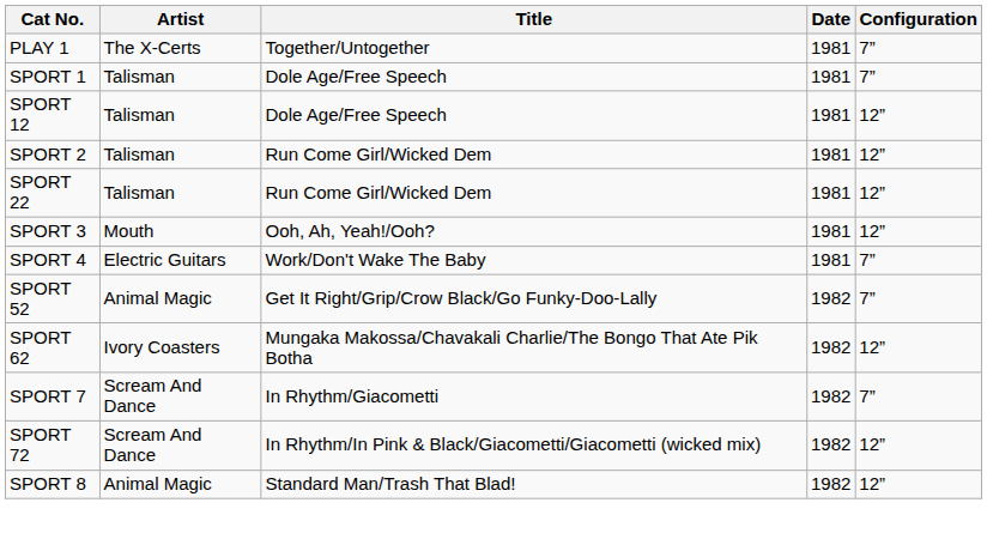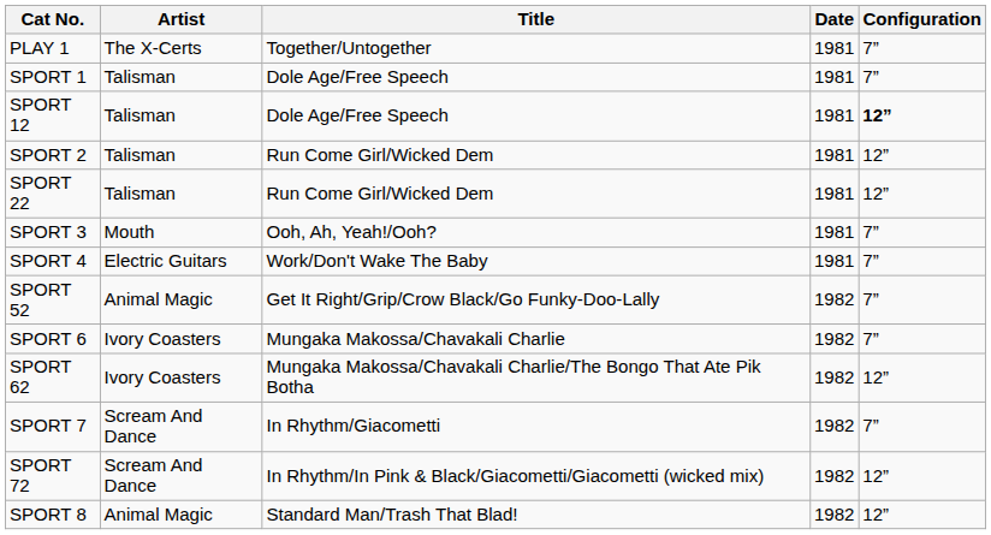SPORT 12 | Configuration: normal -> bold
SPORT 3 | Configuration: 12” -> 7”
+ row: SPORT 6 | Ivory Coasters | Mungaka Makossa/Chavakali Charlie | 1982 | 7”
